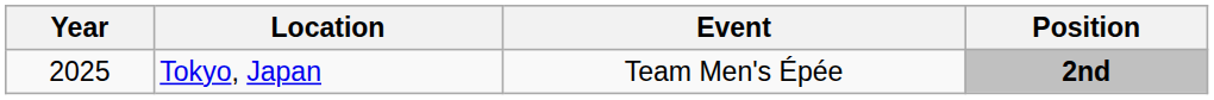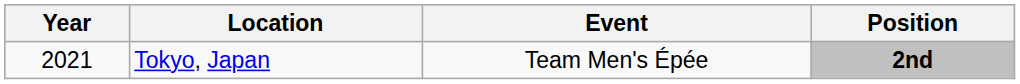Tokyo, Japan | Year: 2025 -> 2021
